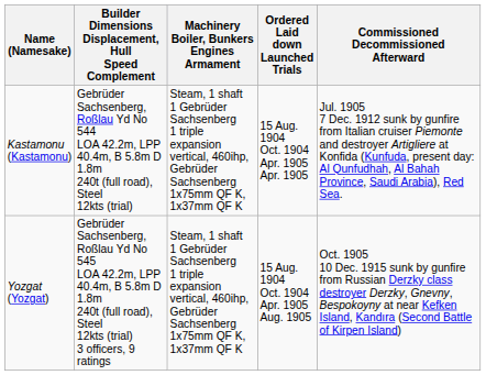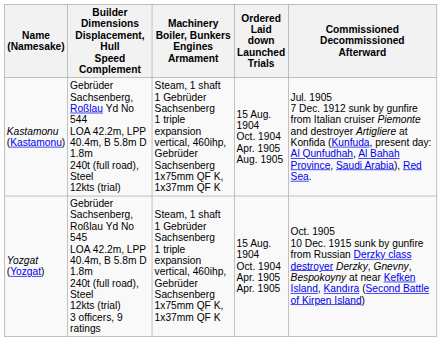Kastamonu (Kastamonu) | Ordered Laid down Launched Trials: 15 Aug. 1904 Oct. 1904 Apr. 1905 Apr. 1905 -> 15 Aug. 1904 Oct. 1904 Apr. 1905 Aug. 1905
Yozgat (Yozgat) | Ordered Laid down Launched Trials: 15 Aug. 1904 Oct. 1904 Apr. 1905 Aug. 1905 -> 15 Aug. 1904 Oct. 1904 Apr. 1905 Apr. 1905
